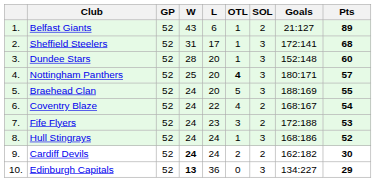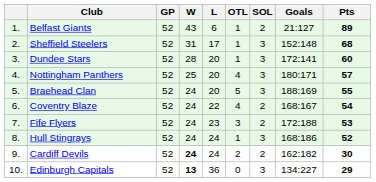Sheffield Steelers | Goals: 172:141 -> 152:148
Dundee Stars | Goals: 152:148 -> 172:141
Nottingham Panthers | OTL: bold -> normal
